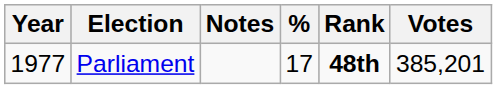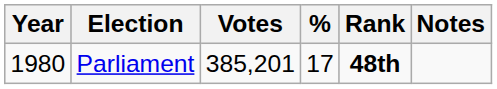columns swapped: Votes <-> Notes
Parliament | Year: 1977 -> 1980
